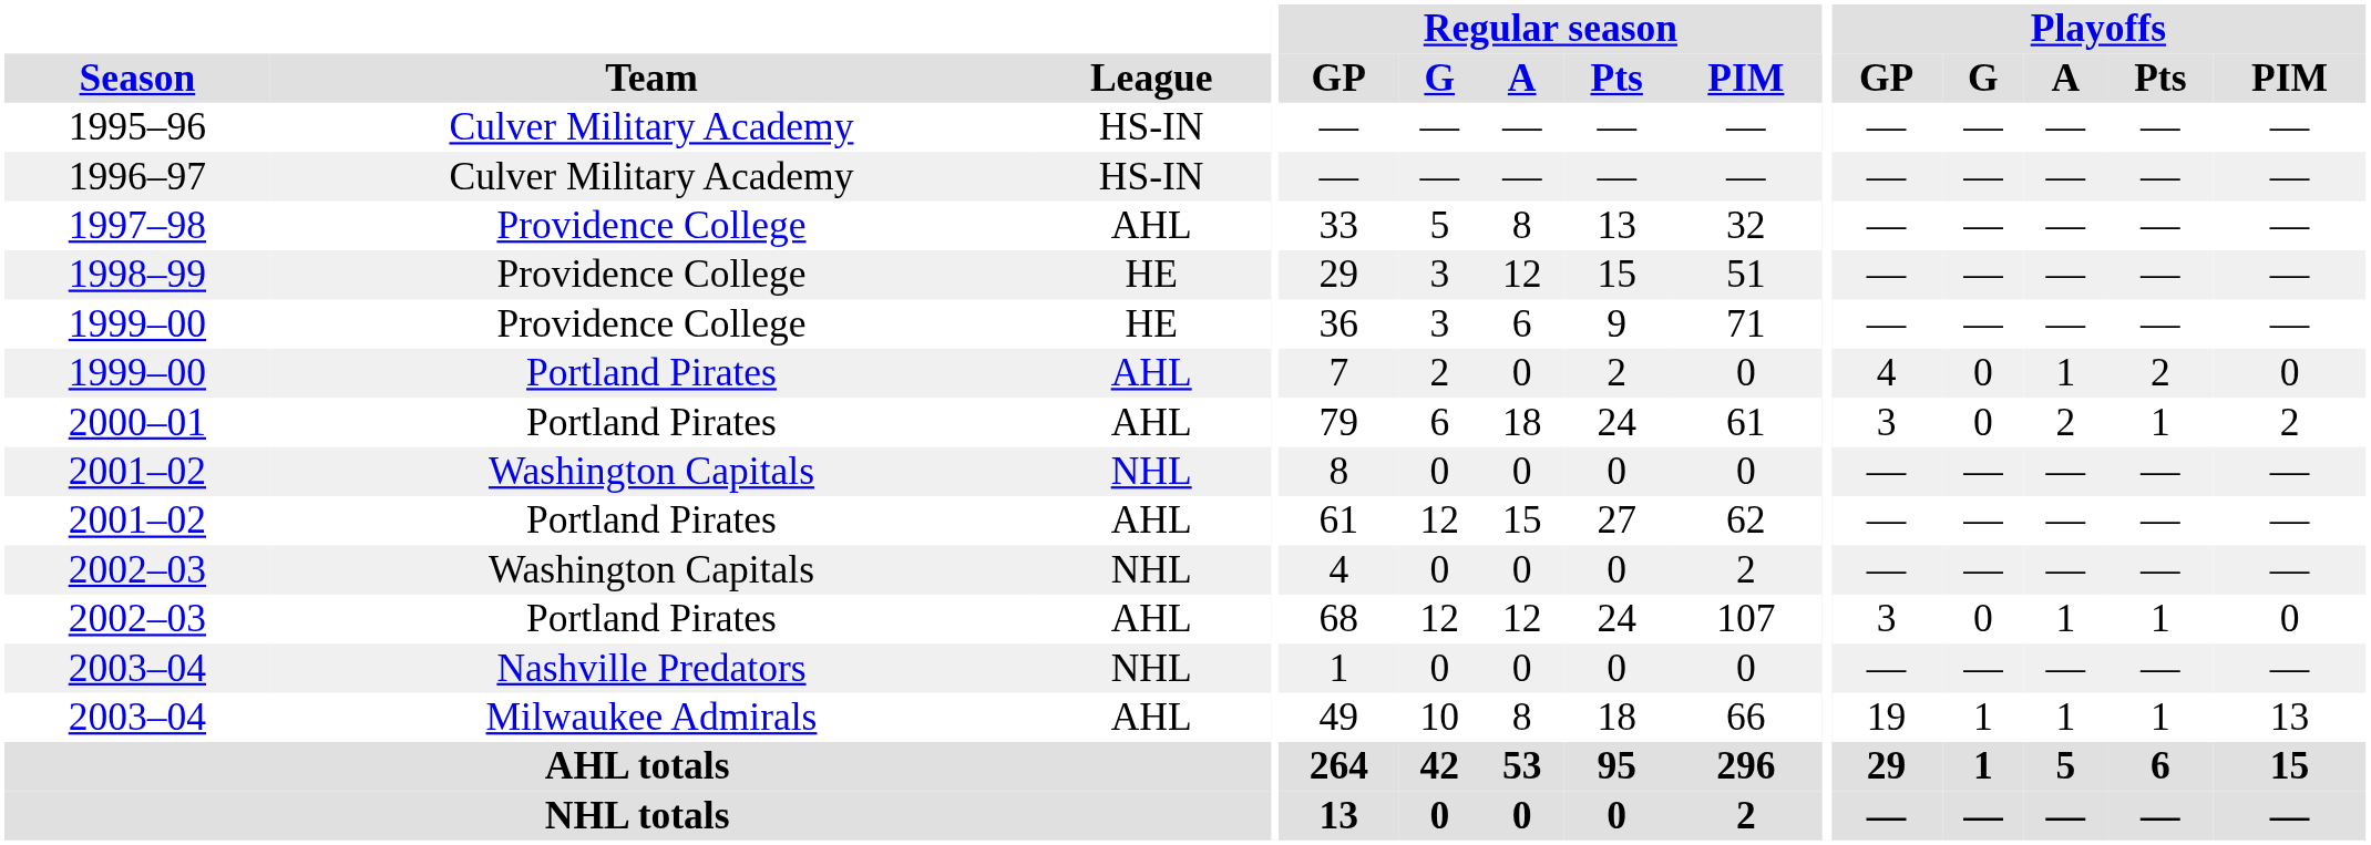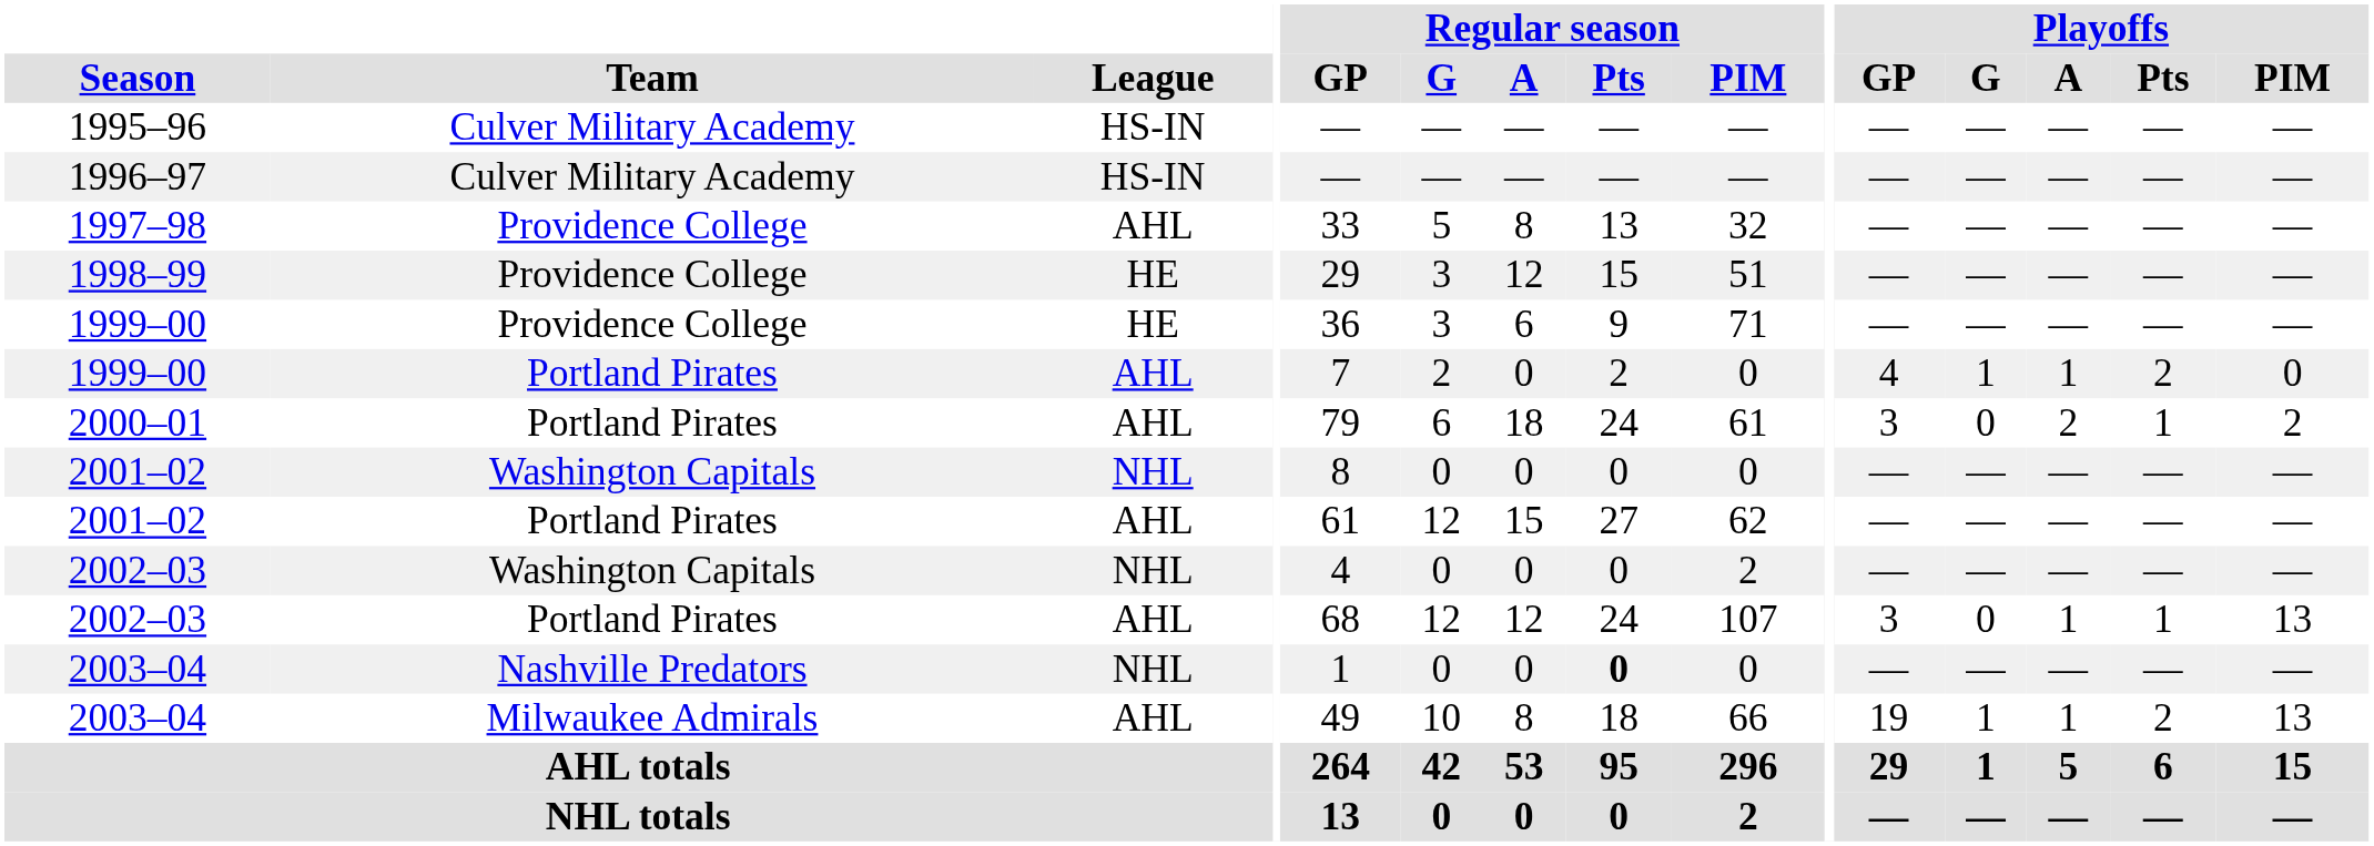1999–00 / Portland Pirates | Playoffs / G: 0 -> 1
2002–03 / Portland Pirates | Playoffs / PIM: 0 -> 13
2003–04 / Nashville Predators | Regular season / Pts: normal -> bold
2003–04 / Milwaukee Admirals | Playoffs / Pts: 1 -> 2
